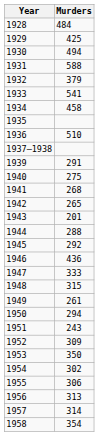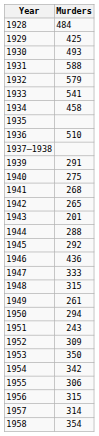1930 | Murders: 494 -> 493
1932 | Murders: 379 -> 579
1954 | Murders: 302 -> 342
1956 | Murders: 313 -> 315
